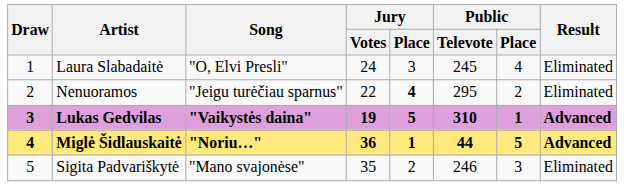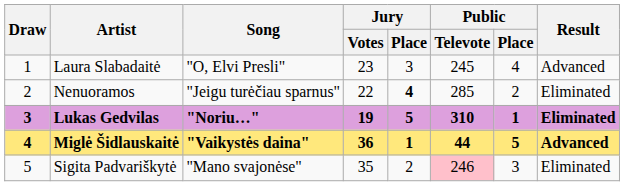Laura Slabadaitė | Jury / Votes: 24 -> 23
Laura Slabadaitė | Result: Eliminated -> Advanced
Nenuoramos | Public / Televote: 295 -> 285
Lukas Gedvilas | Song: "Vaikystės daina" -> "Noriu…"
Lukas Gedvilas | Result: Advanced -> Eliminated
Miglė Šidlauskaitė | Song: "Noriu…" -> "Vaikystės daina"
Sigita Padvariškytė | Public / Televote: no background -> pink background
